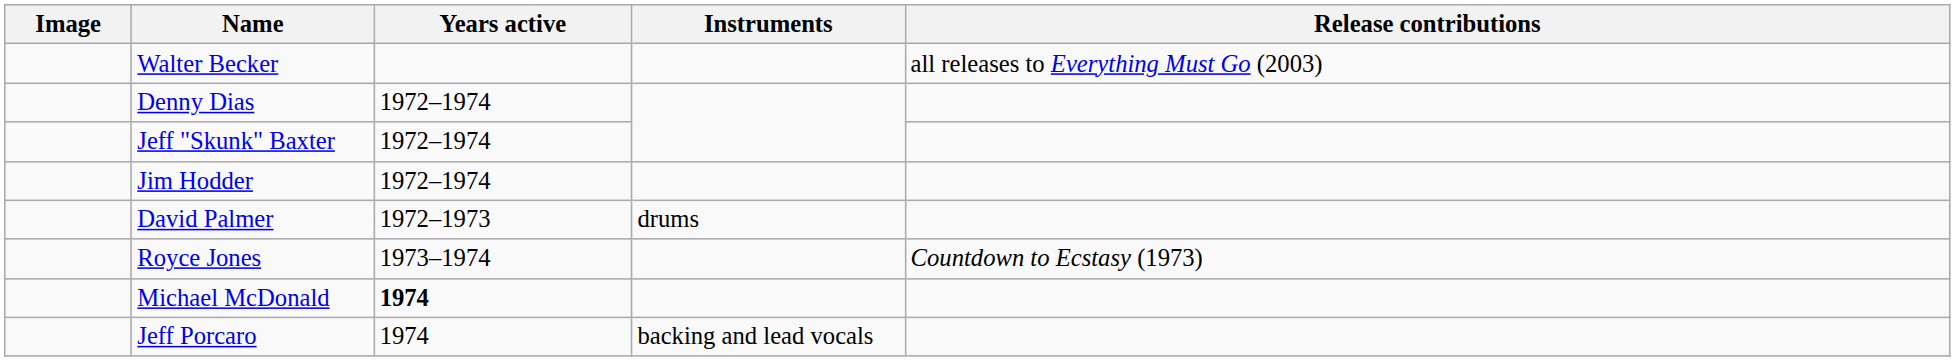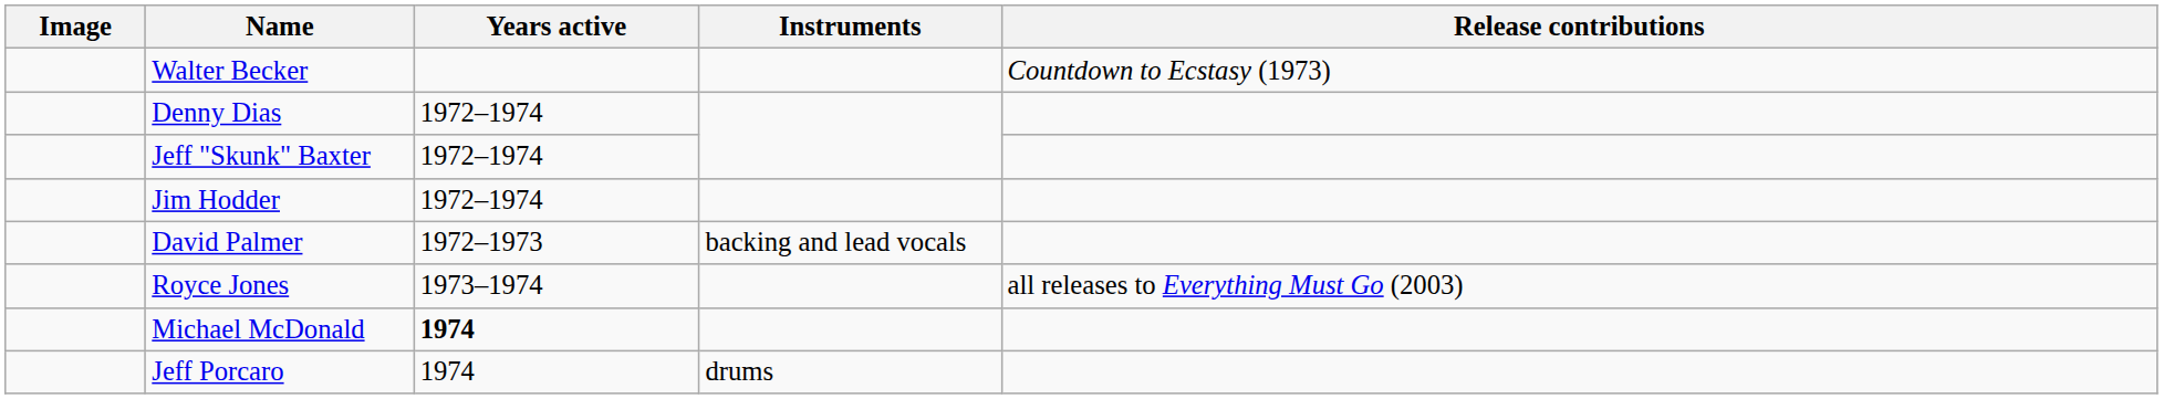Walter Becker | Release contributions: all releases to Everything Must Go (2003) -> Countdown to Ecstasy (1973)
David Palmer | Instruments: drums -> backing and lead vocals
Royce Jones | Release contributions: Countdown to Ecstasy (1973) -> all releases to Everything Must Go (2003)
Jeff Porcaro | Instruments: backing and lead vocals -> drums
